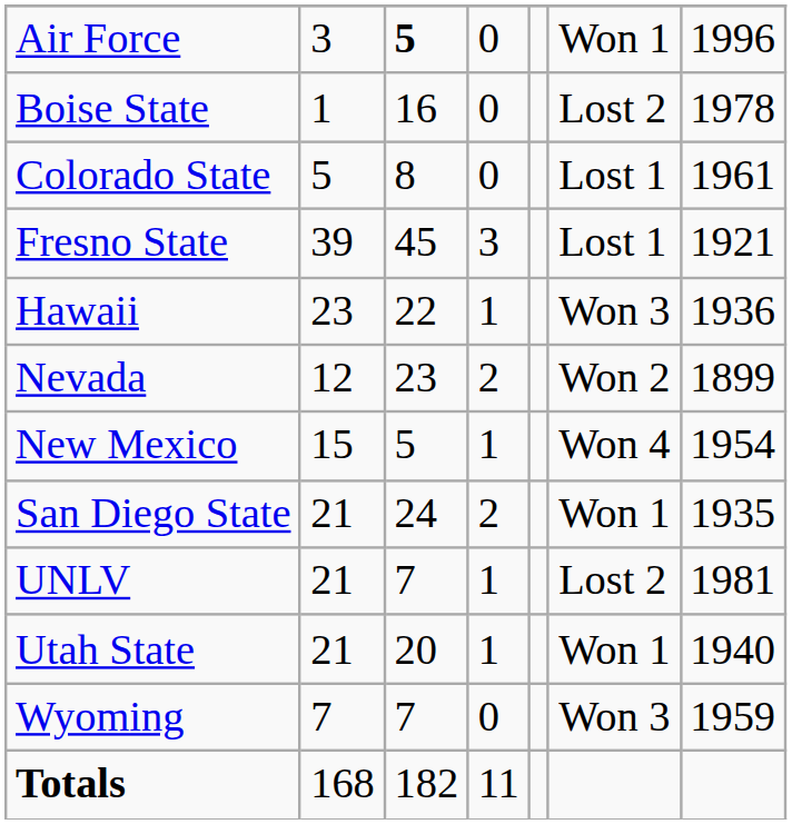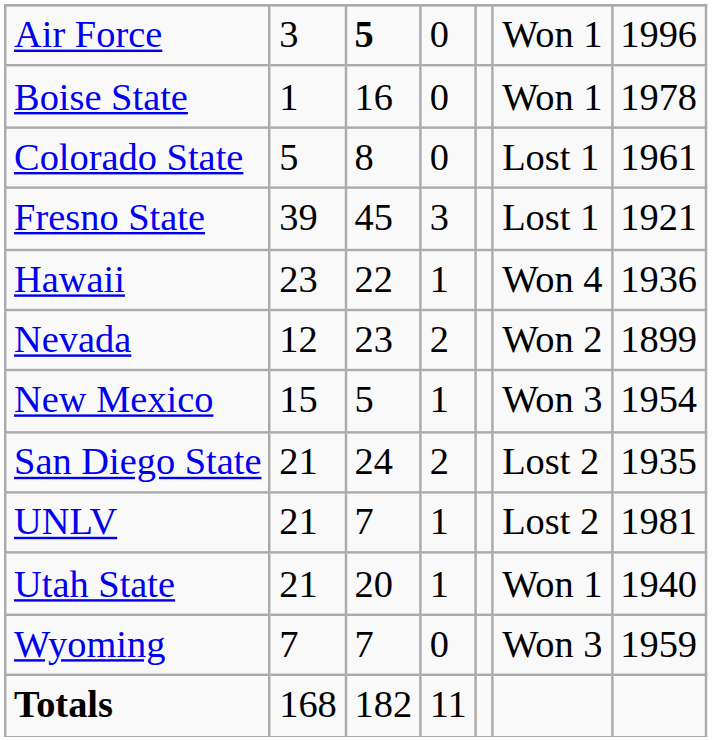Boise State | column 6: Lost 2 -> Won 1
Hawaii | column 6: Won 3 -> Won 4
New Mexico | column 6: Won 4 -> Won 3
San Diego State | column 6: Won 1 -> Lost 2
